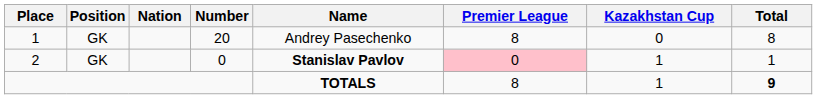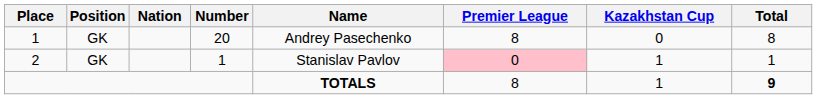2 | Number: 0 -> 1
2 | Name: bold -> normal
